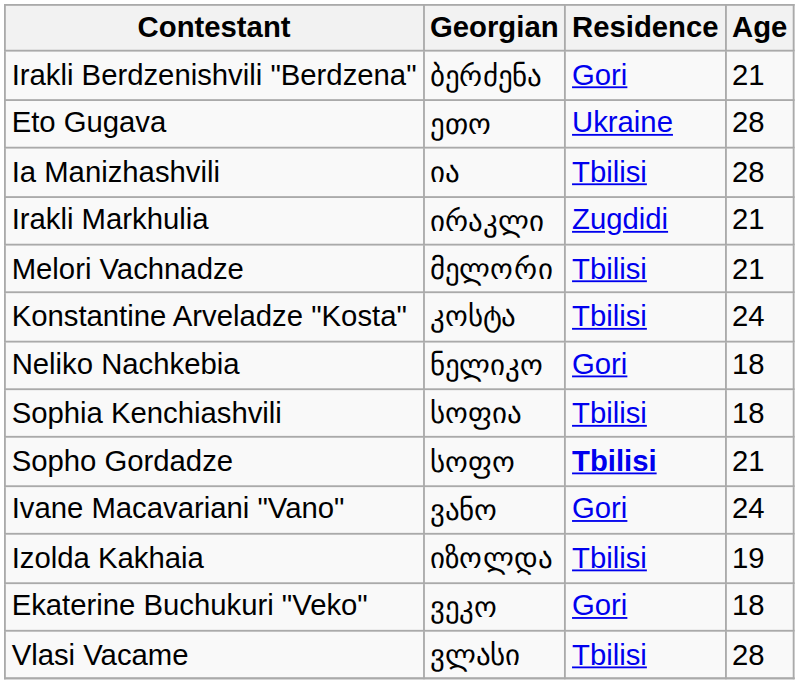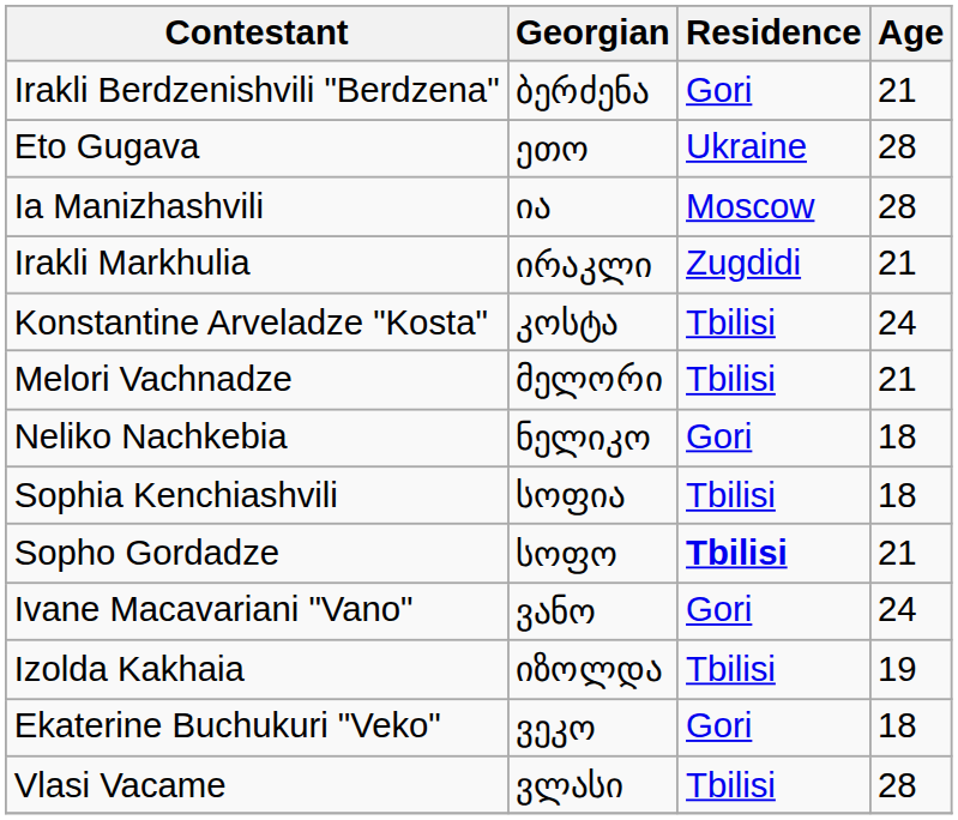Ia Manizhashvili | Residence: Tbilisi -> Moscow
rows swapped: Konstantine Arveladze "Kosta" <-> Melori Vachnadze
